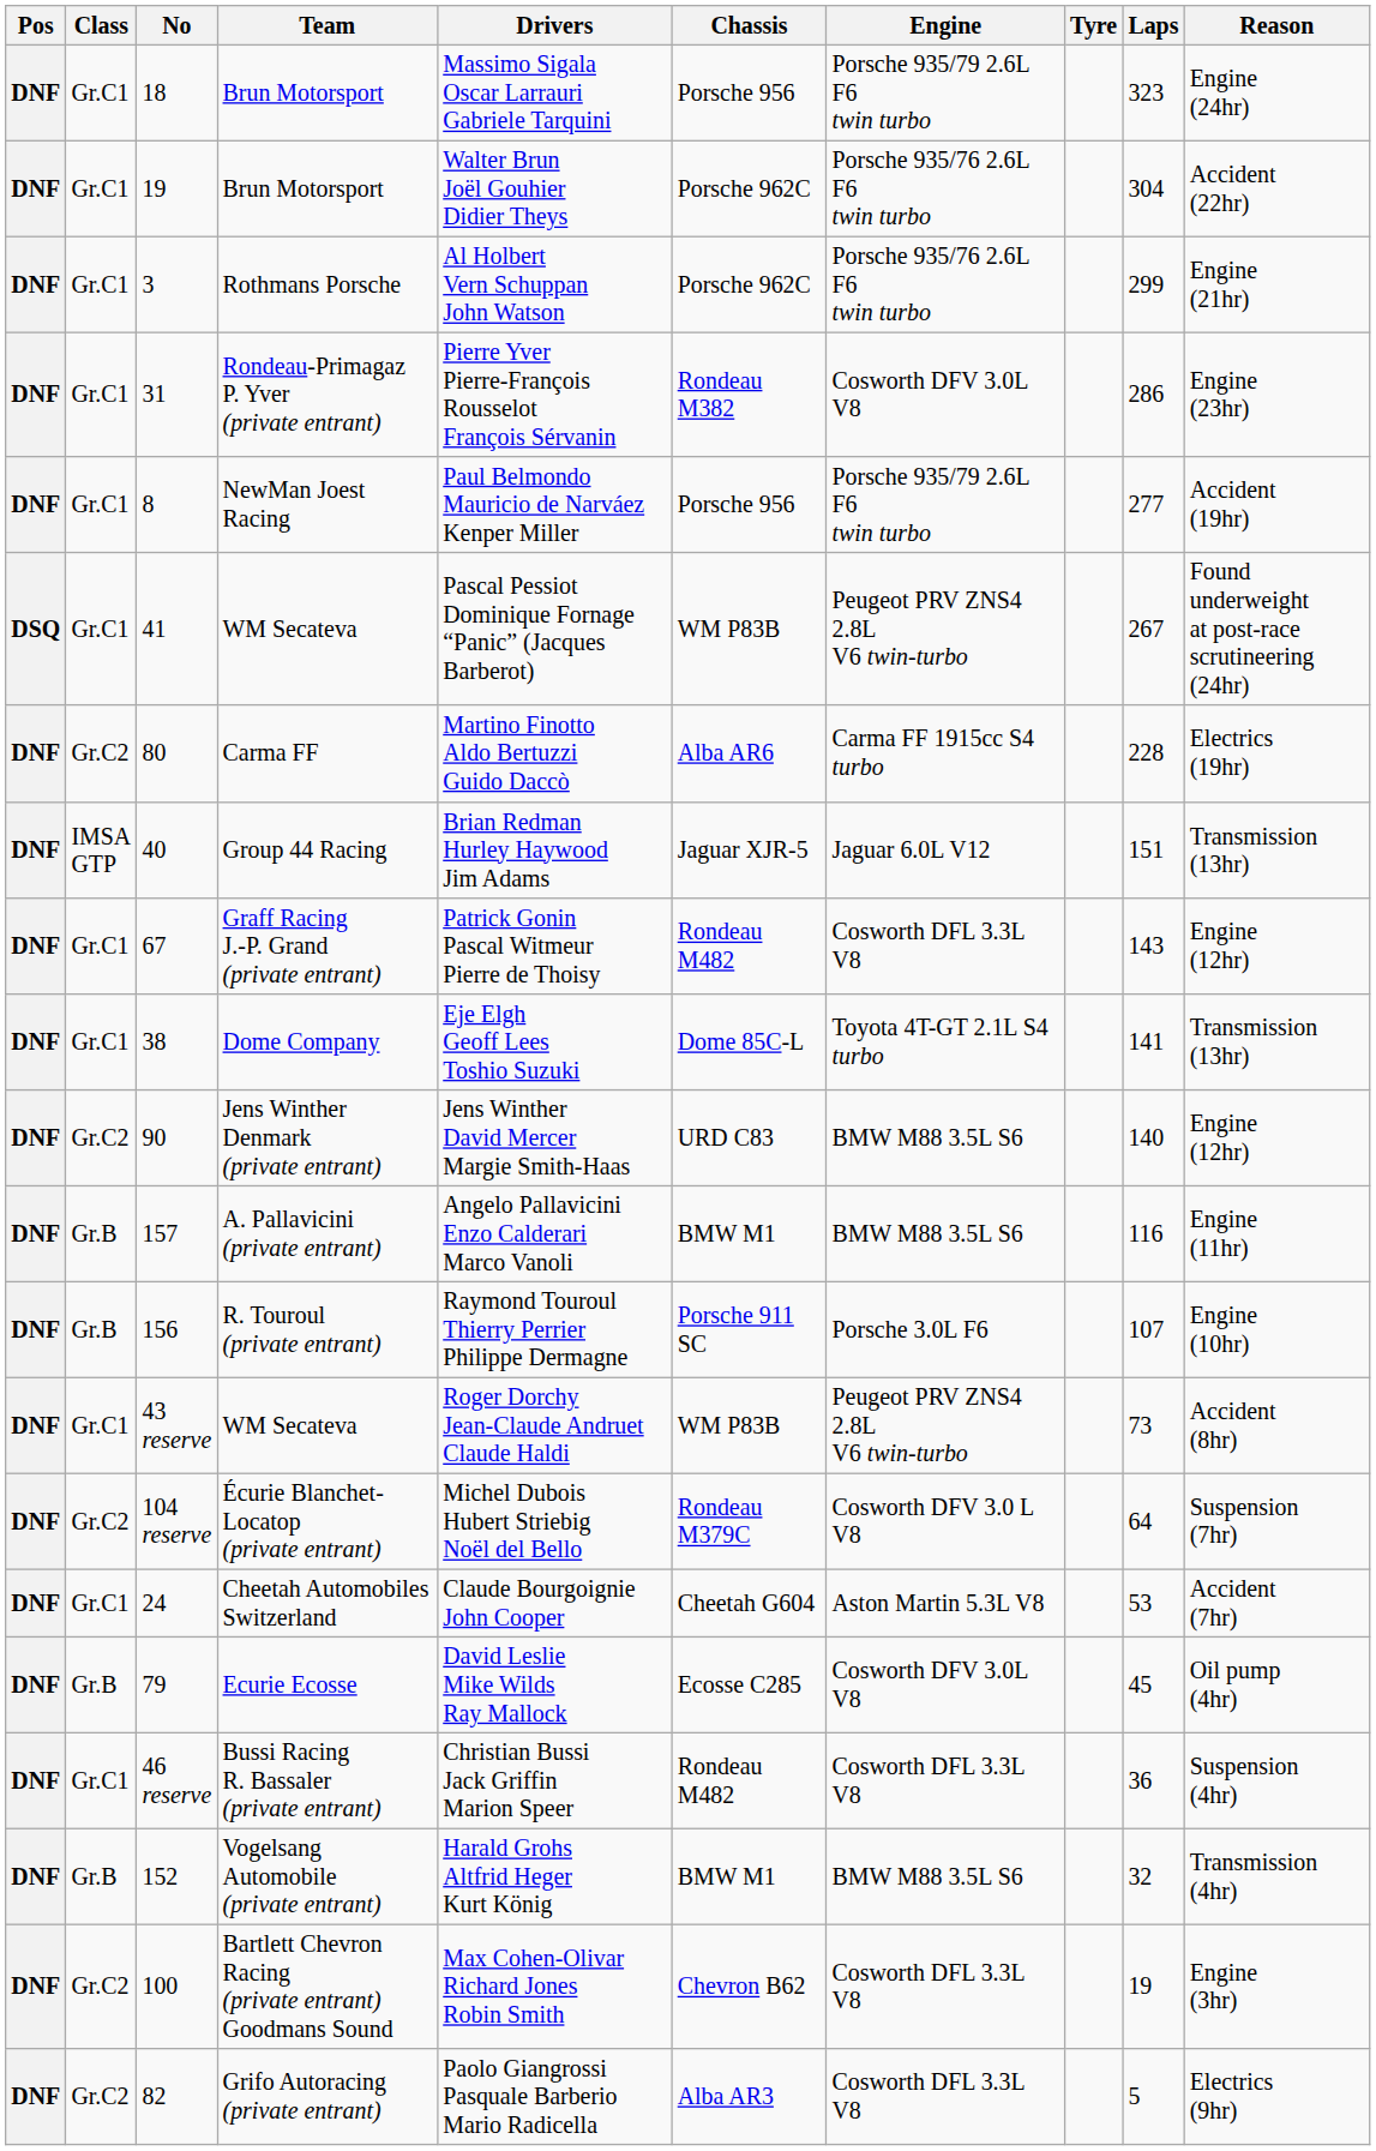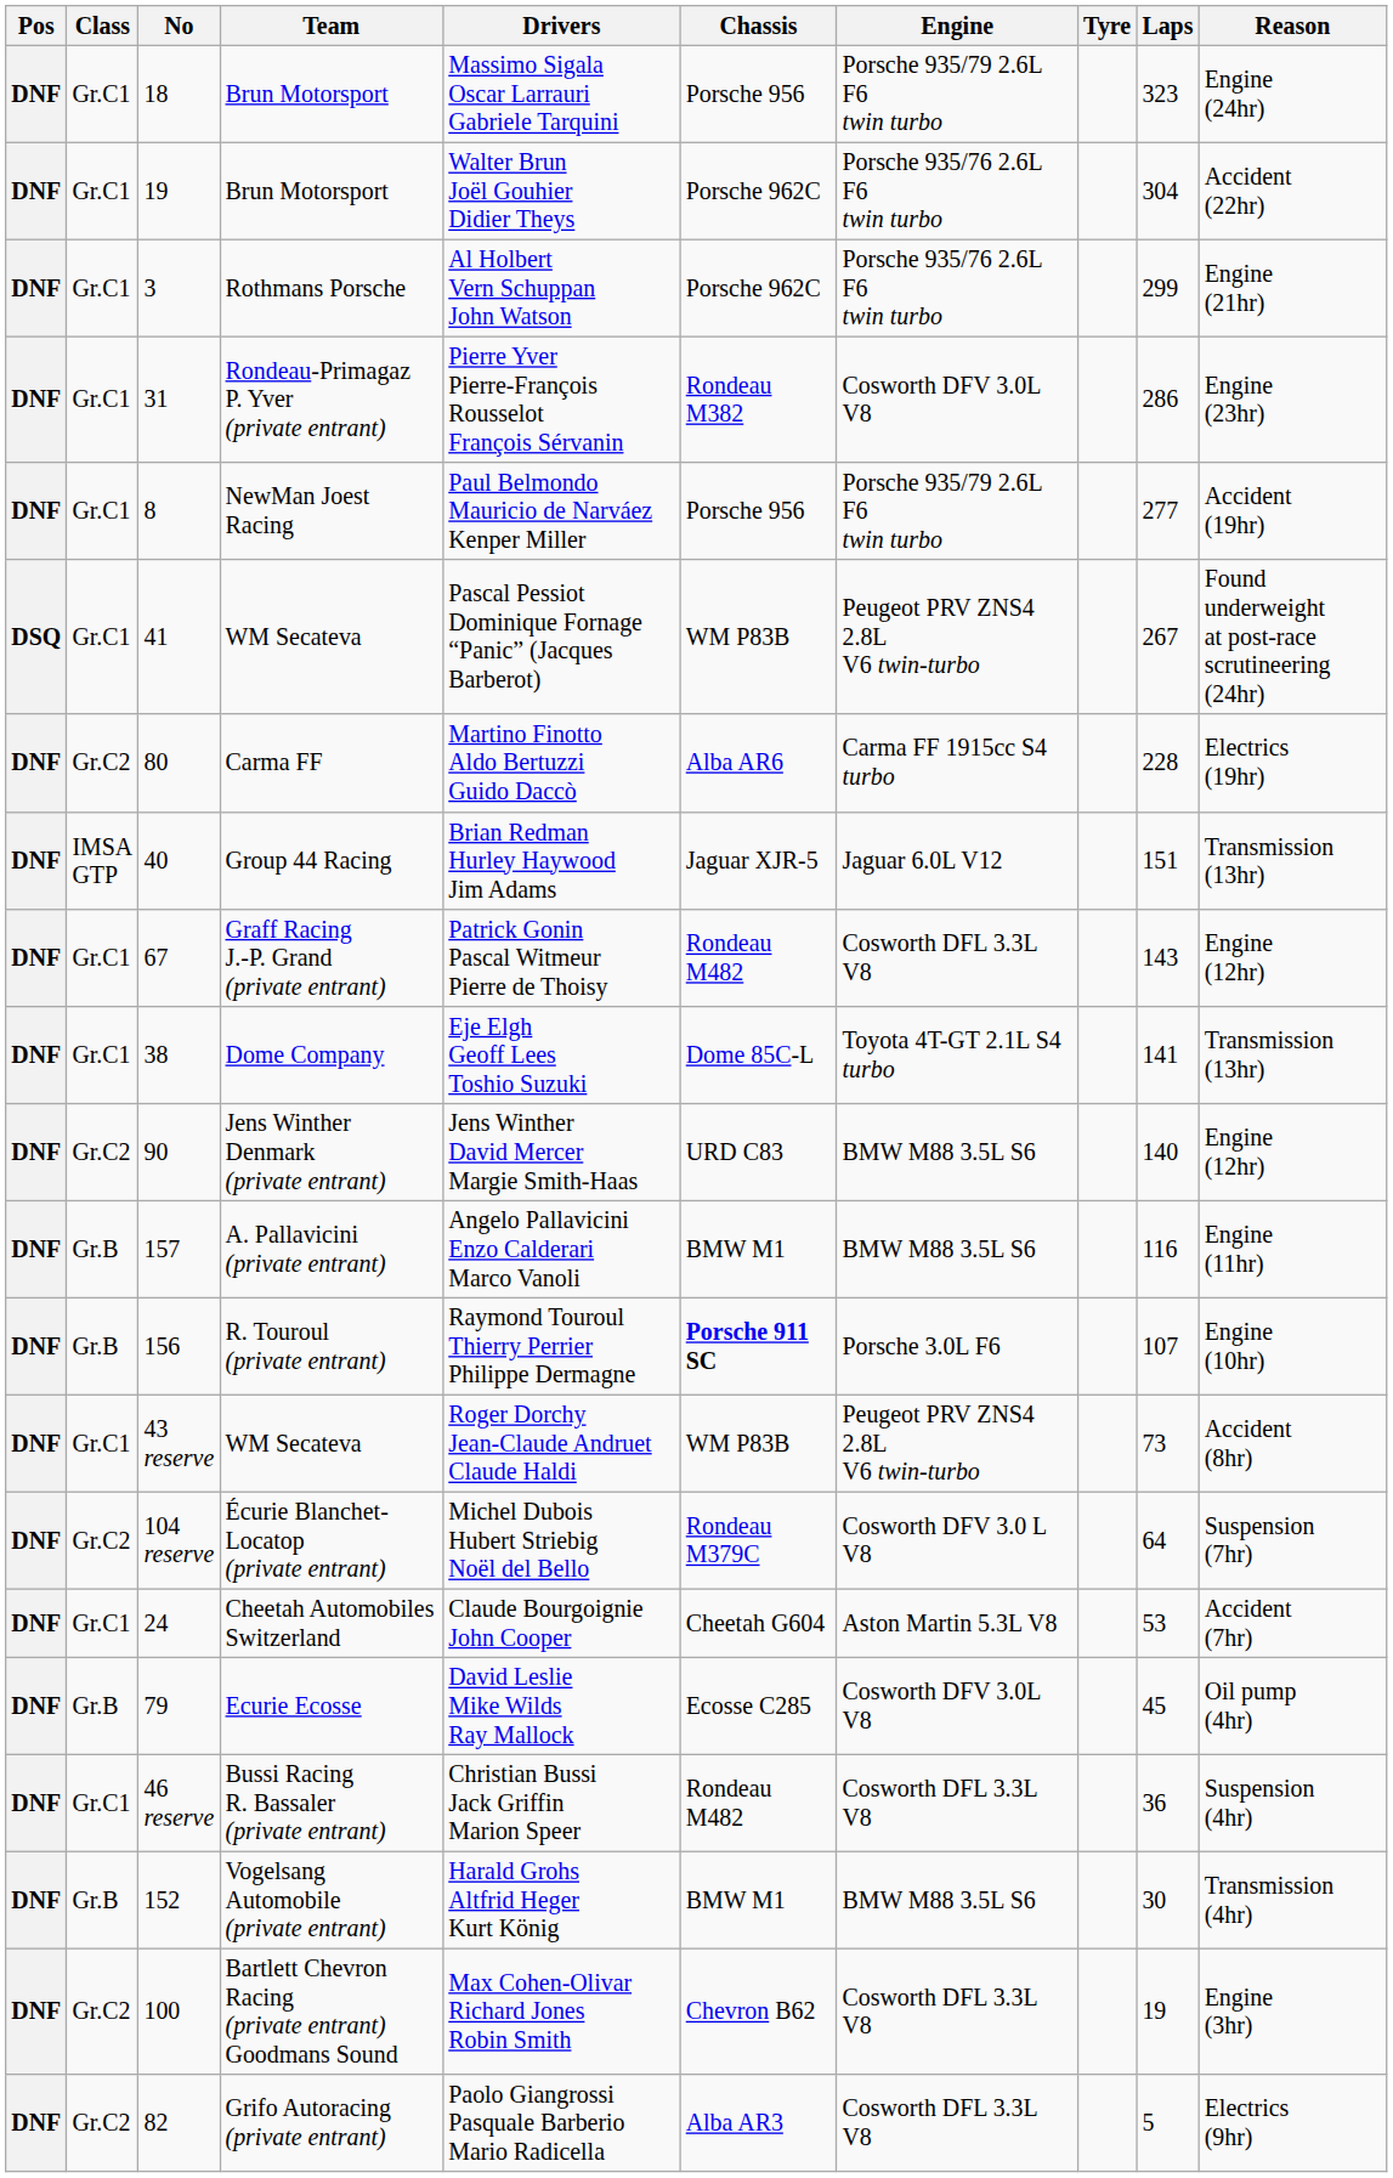R. Touroul (private entrant) | Chassis: normal -> bold
Vogelsang Automobile (private entrant) | Laps: 32 -> 30
